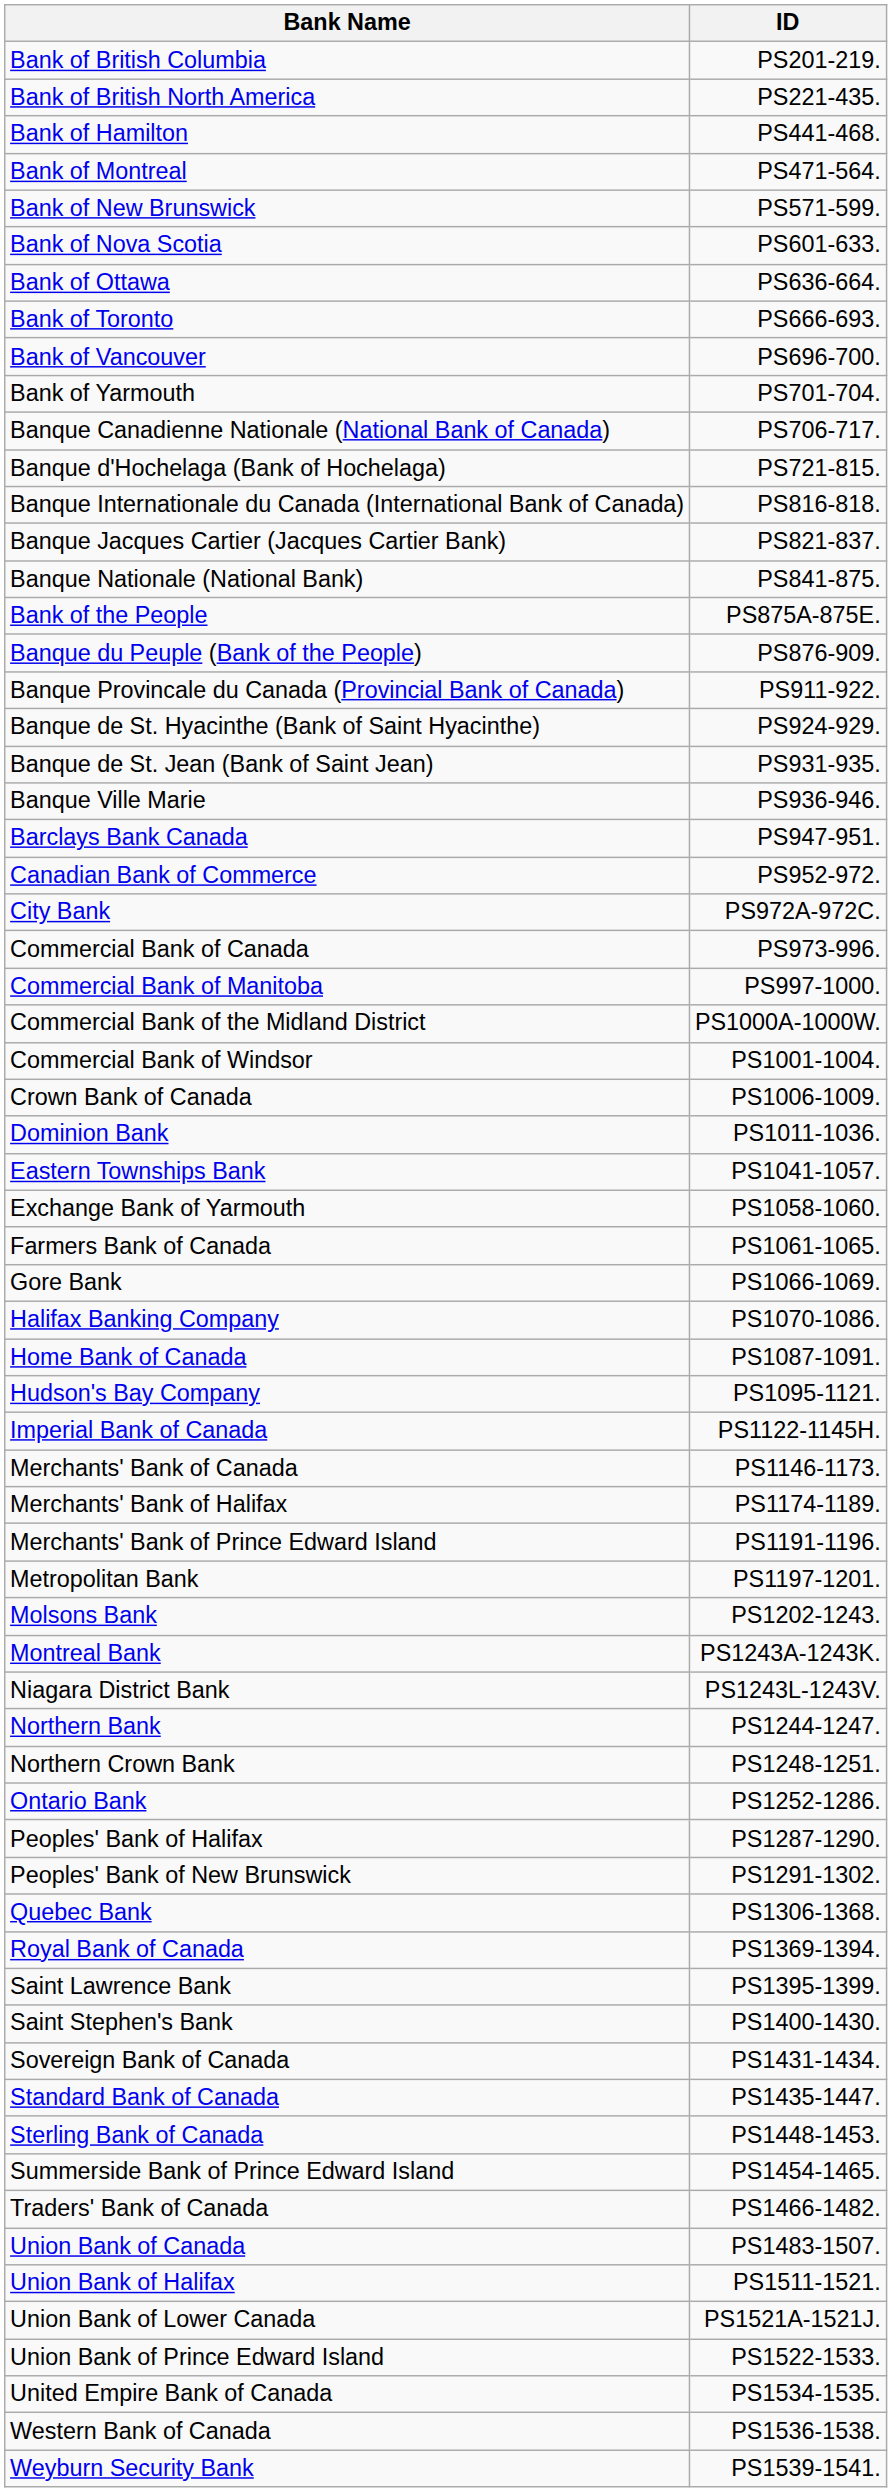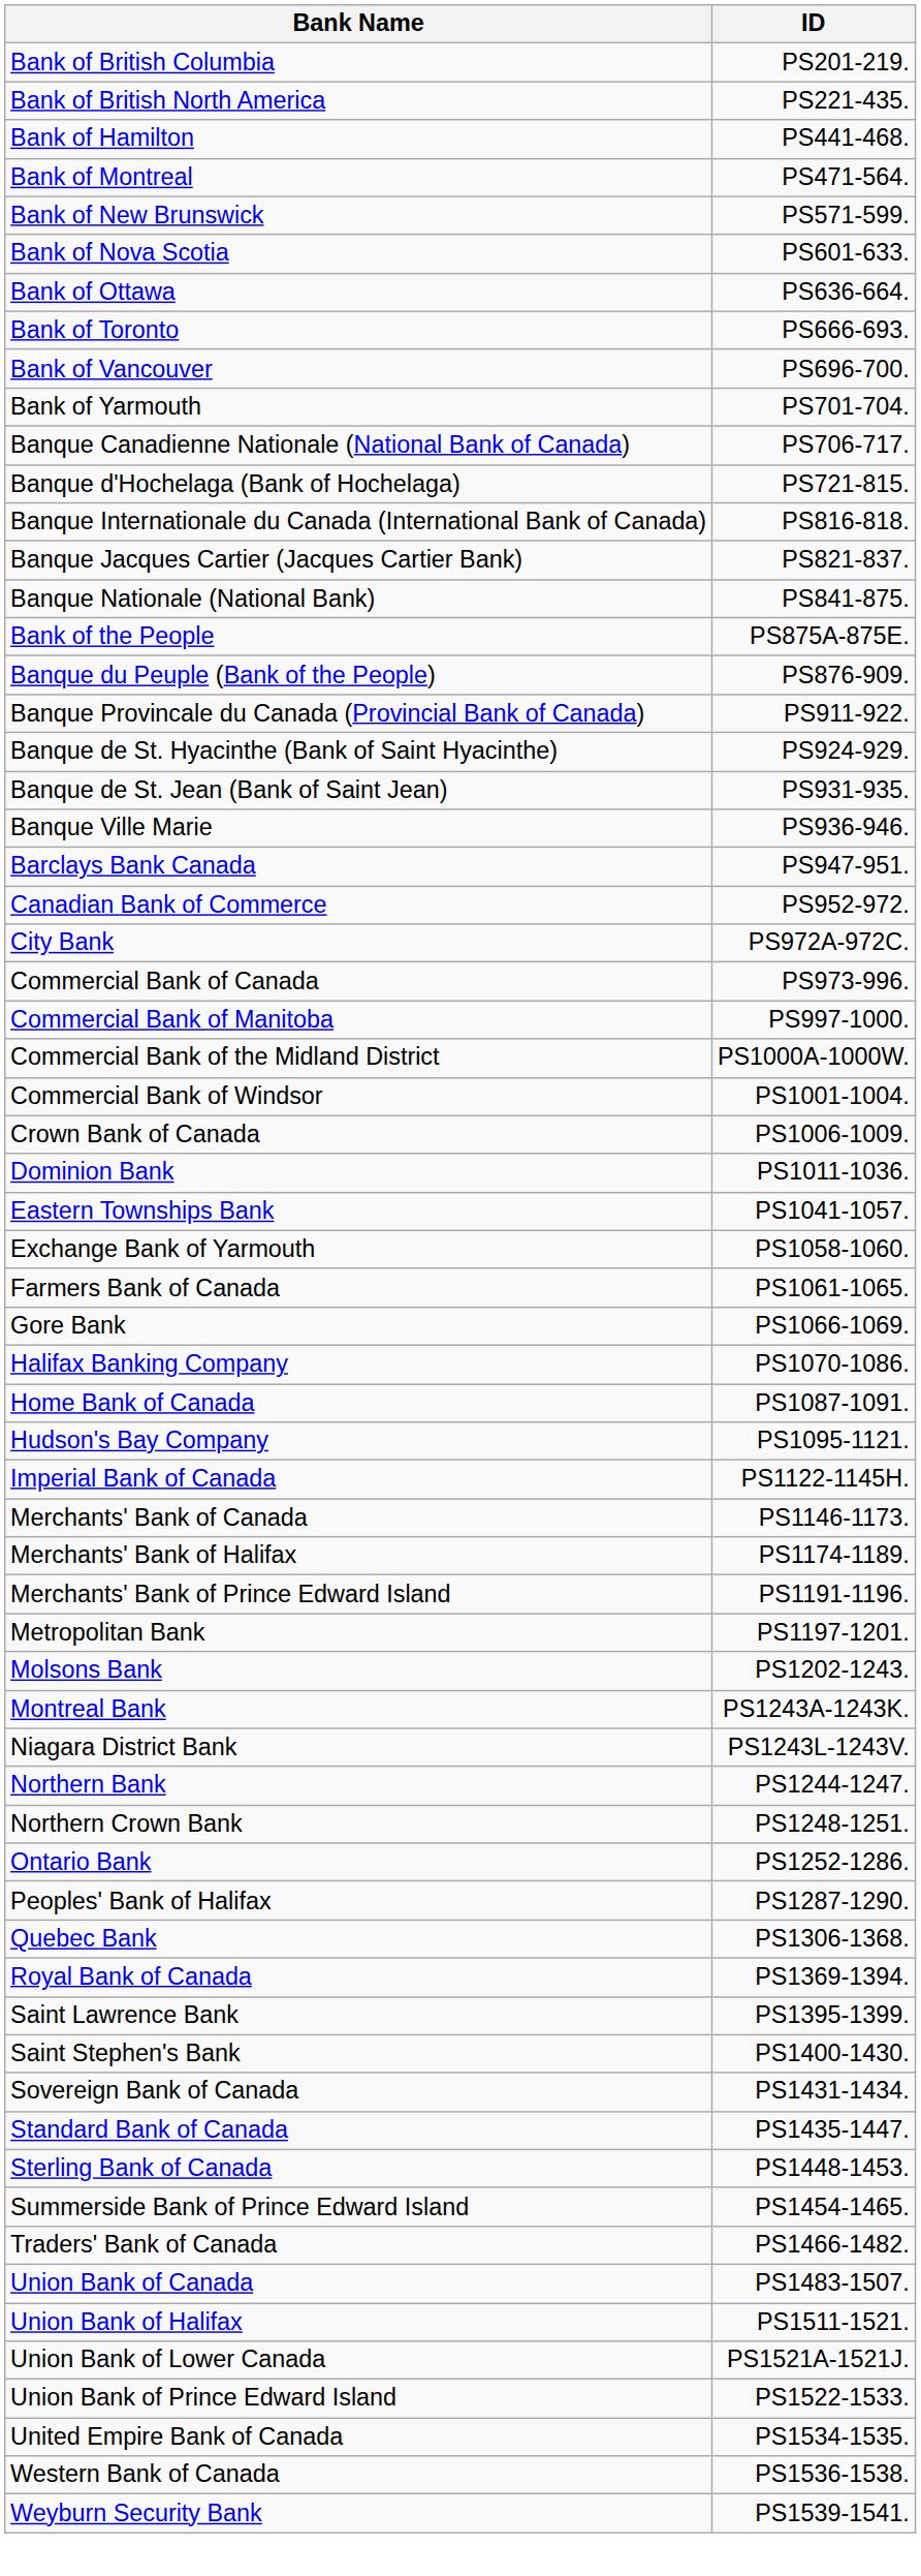- row: Peoples' Bank of New Brunswick | PS1291-1302.
